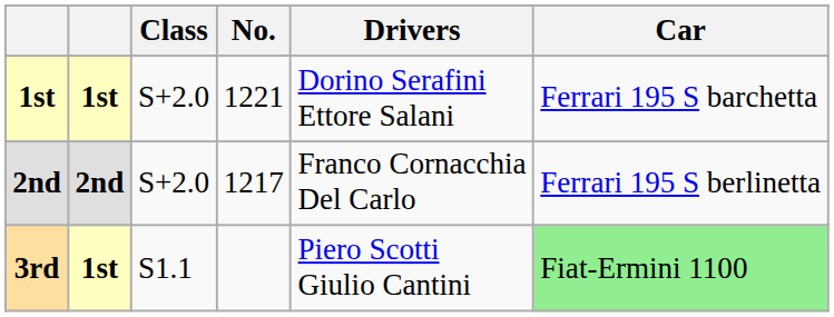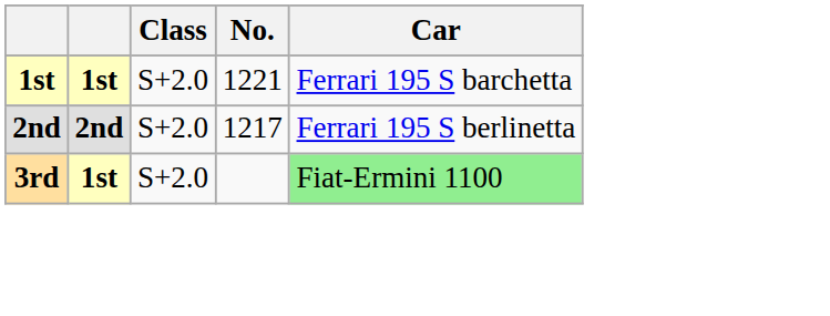- column: Drivers | Dorino Serafini Ettore Salani | Franco Cornacchia Del Carlo | Piero Scotti Giulio Cantini
3rd | Class: S1.1 -> S+2.0
